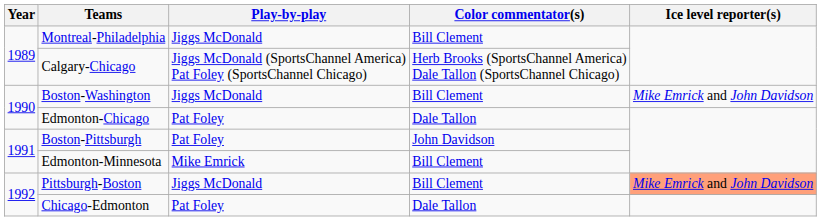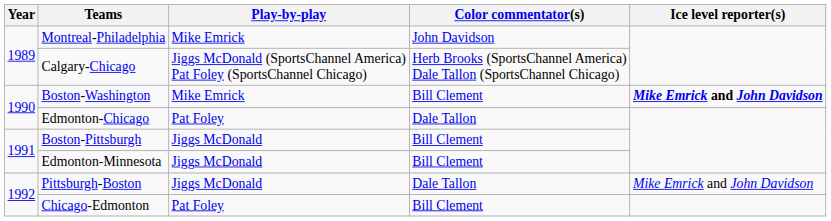Montreal-Philadelphia | Play-by-play: Jiggs McDonald -> Mike Emrick
Montreal-Philadelphia | Color commentator(s): Bill Clement -> John Davidson
Boston-Washington | Play-by-play: Jiggs McDonald -> Mike Emrick
Boston-Washington | Ice level reporter(s): normal -> bold
Boston-Pittsburgh | Play-by-play: Pat Foley -> Jiggs McDonald
Boston-Pittsburgh | Color commentator(s): John Davidson -> Bill Clement
Edmonton-Minnesota | Play-by-play: Mike Emrick -> Jiggs McDonald
Pittsburgh-Boston | Color commentator(s): Bill Clement -> Dale Tallon
Pittsburgh-Boston | Ice level reporter(s): lightsalmon background -> no background
Chicago-Edmonton | Color commentator(s): Dale Tallon -> Bill Clement
